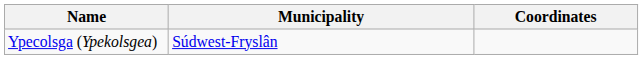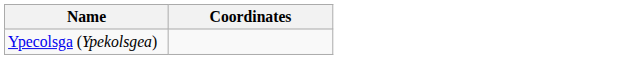- column: Municipality | Súdwest-Fryslân
